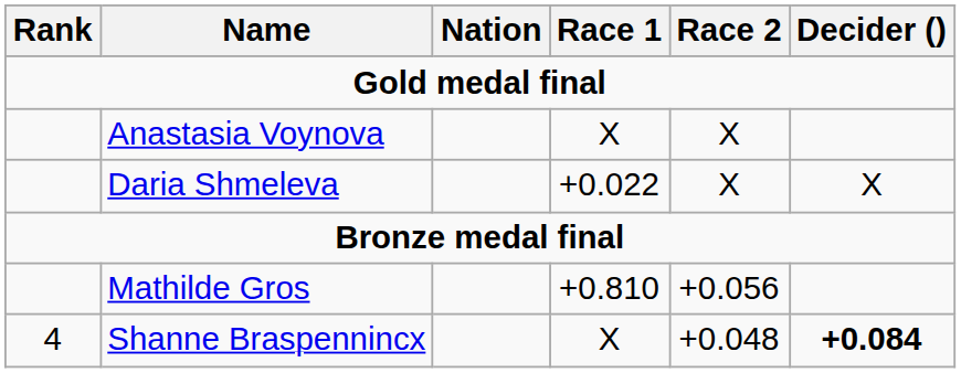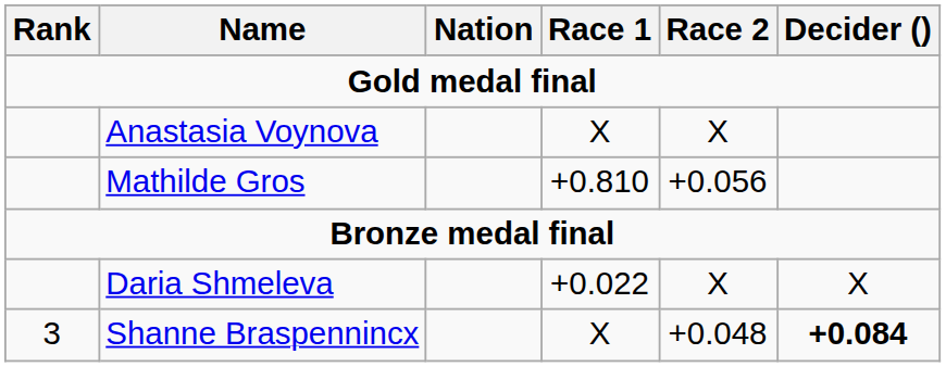rows swapped: Mathilde Gros <-> Daria Shmeleva
Shanne Braspennincx | Rank: 4 -> 3
